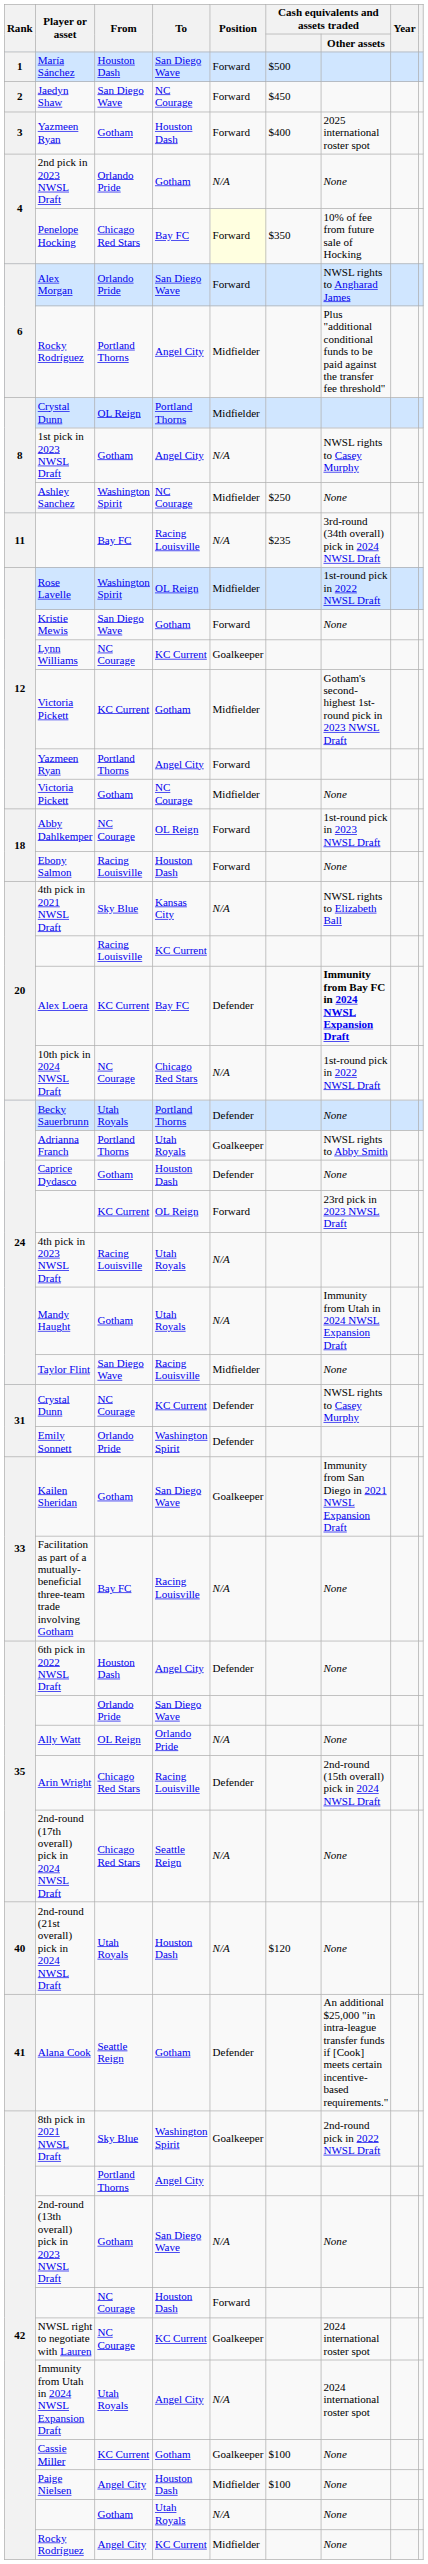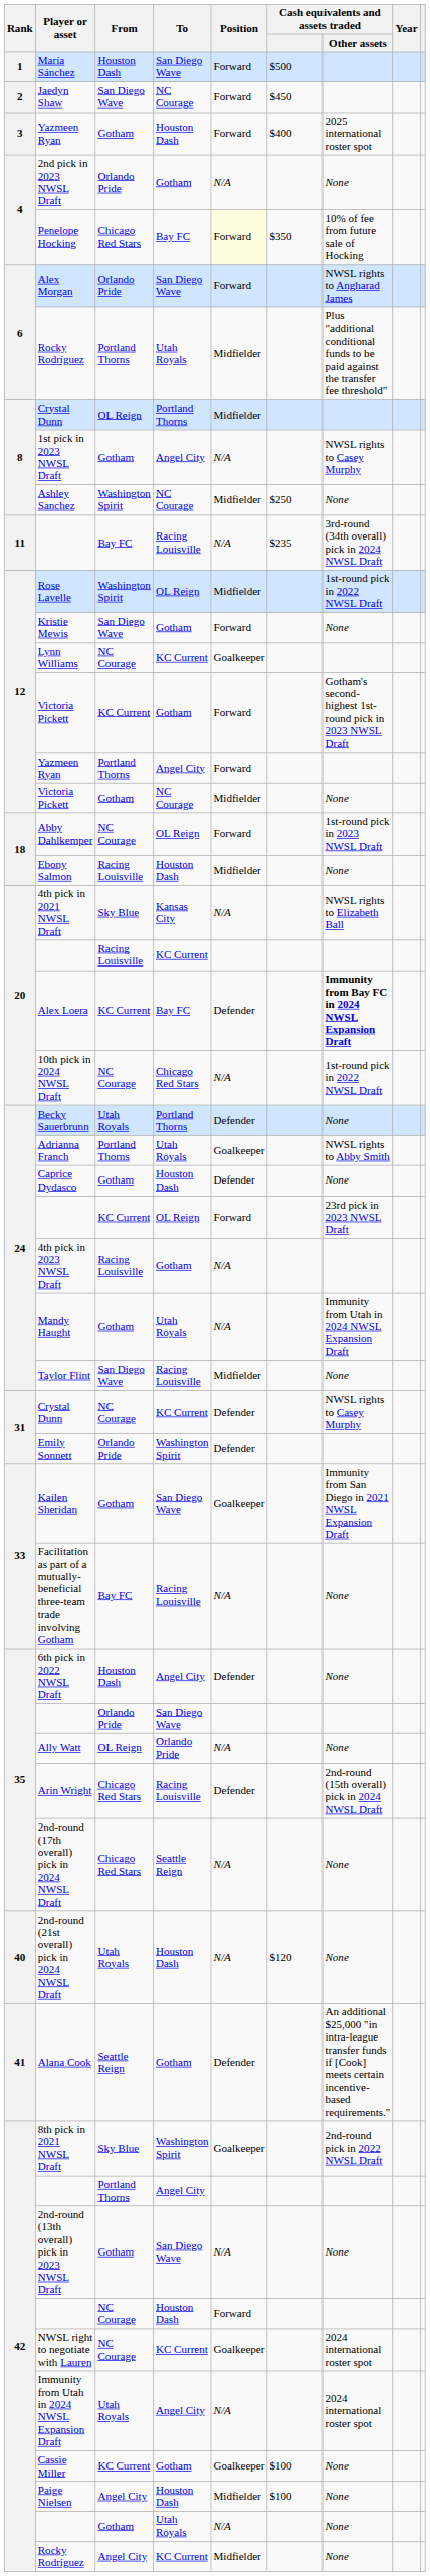Rocky Rodríguez / Portland Thorns | To: Angel City -> Utah Royals
Victoria Pickett / KC Current | Position: Midfielder -> Forward
Ebony Salmon | Position: Forward -> Midfielder
4th pick in 2023 NWSL Draft | To: Utah Royals -> Gotham
